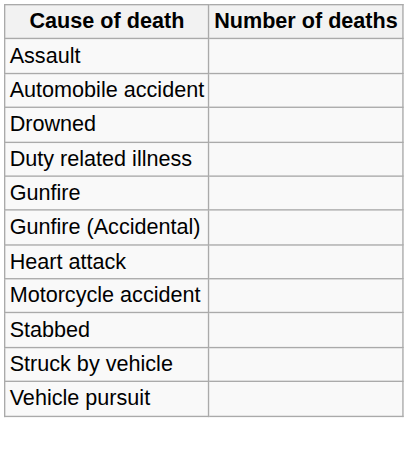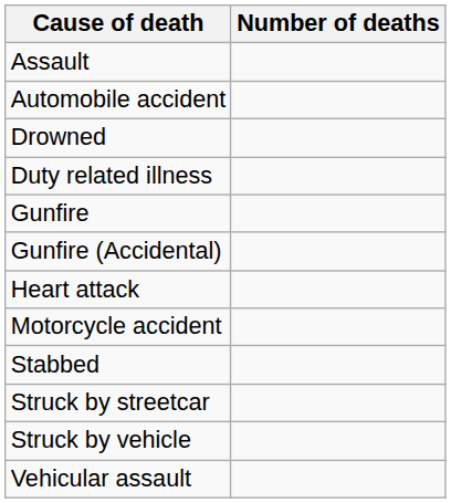+ row: Struck by streetcar
- row: Vehicle pursuit
+ row: Vehicular assault
